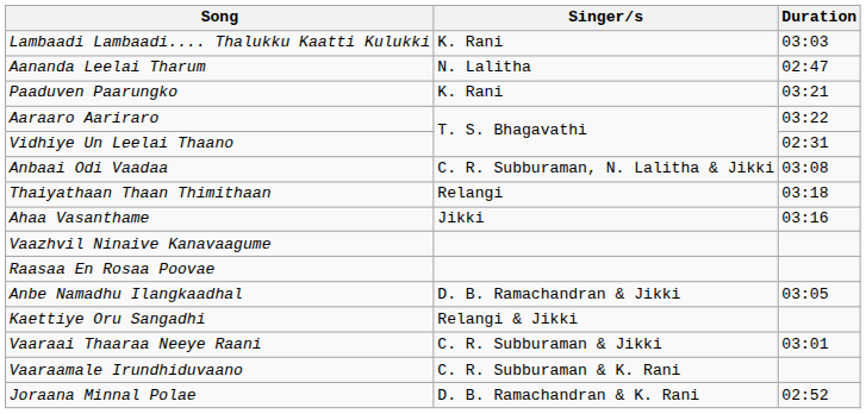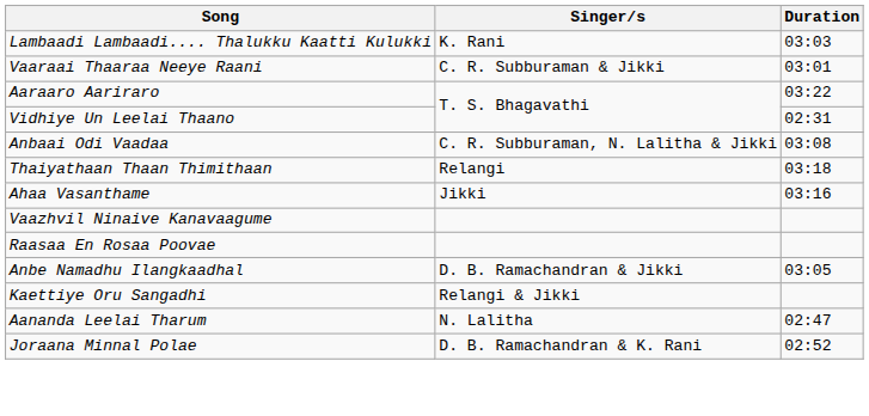rows swapped: Aananda Leelai Tharum <-> Vaaraai Thaaraa Neeye Raani
- row: Paaduven Paarungko | K. Rani | 03:21
- row: Vaaraamale Irundhiduvaano | C. R. Subburaman & K. Rani
